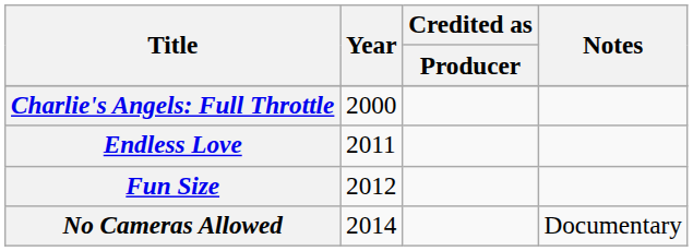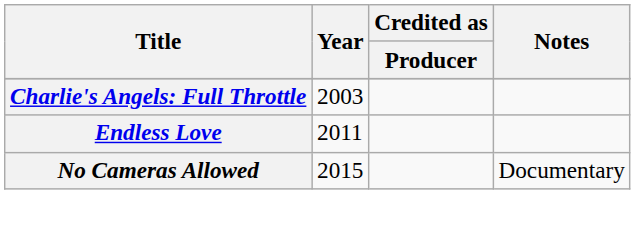Charlie's Angels: Full Throttle | Year: 2000 -> 2003
- row: Fun Size | 2012
No Cameras Allowed | Year: 2014 -> 2015
